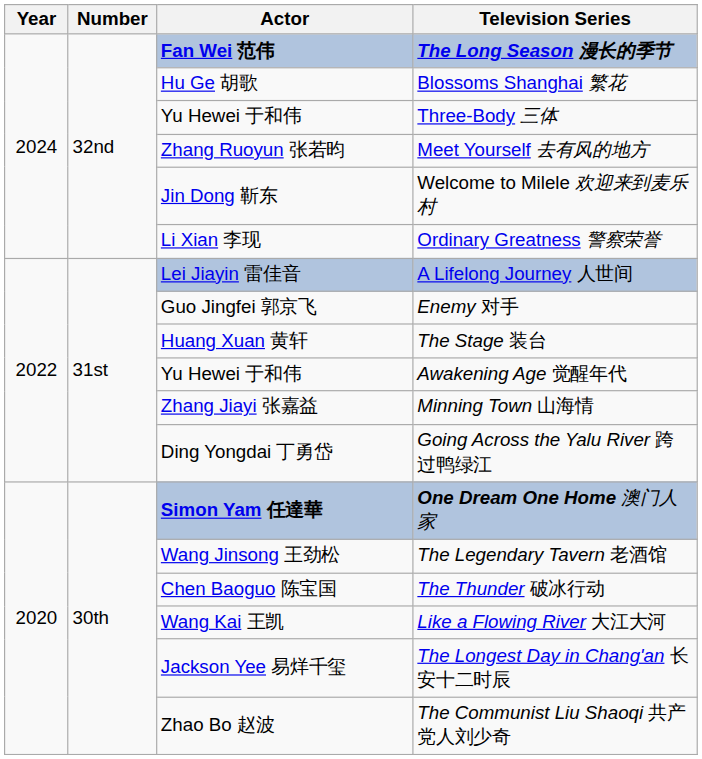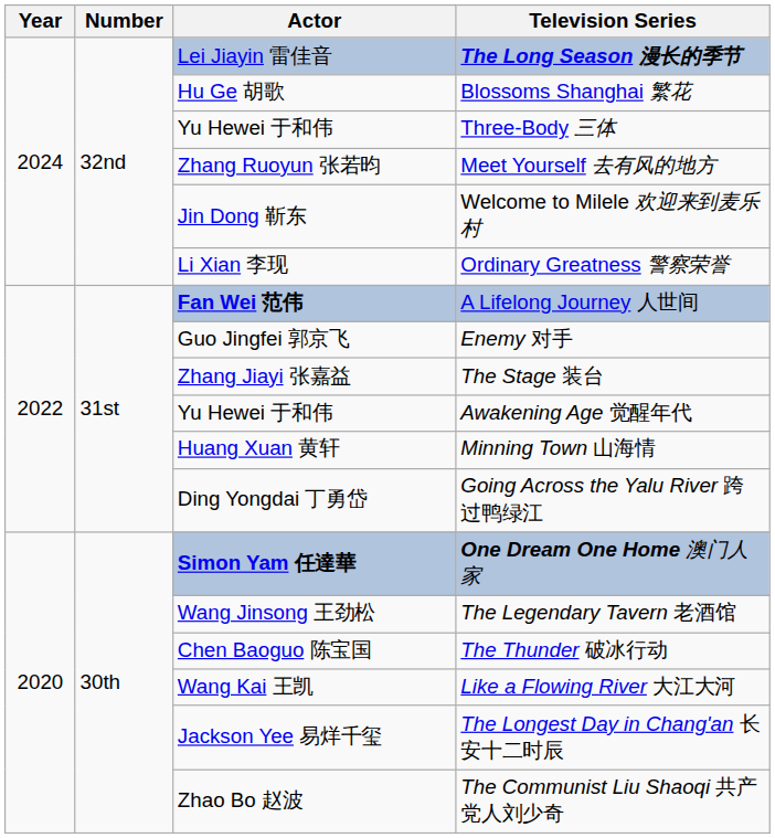The Long Season 漫长的季节 | Actor: Fan Wei 范伟 -> Lei Jiayin 雷佳音
A Lifelong Journey 人世间 | Actor: Lei Jiayin 雷佳音 -> Fan Wei 范伟
The Stage 装台 | Actor: Huang Xuan 黄轩 -> Zhang Jiayi 张嘉益
Minning Town 山海情 | Actor: Zhang Jiayi 张嘉益 -> Huang Xuan 黄轩
